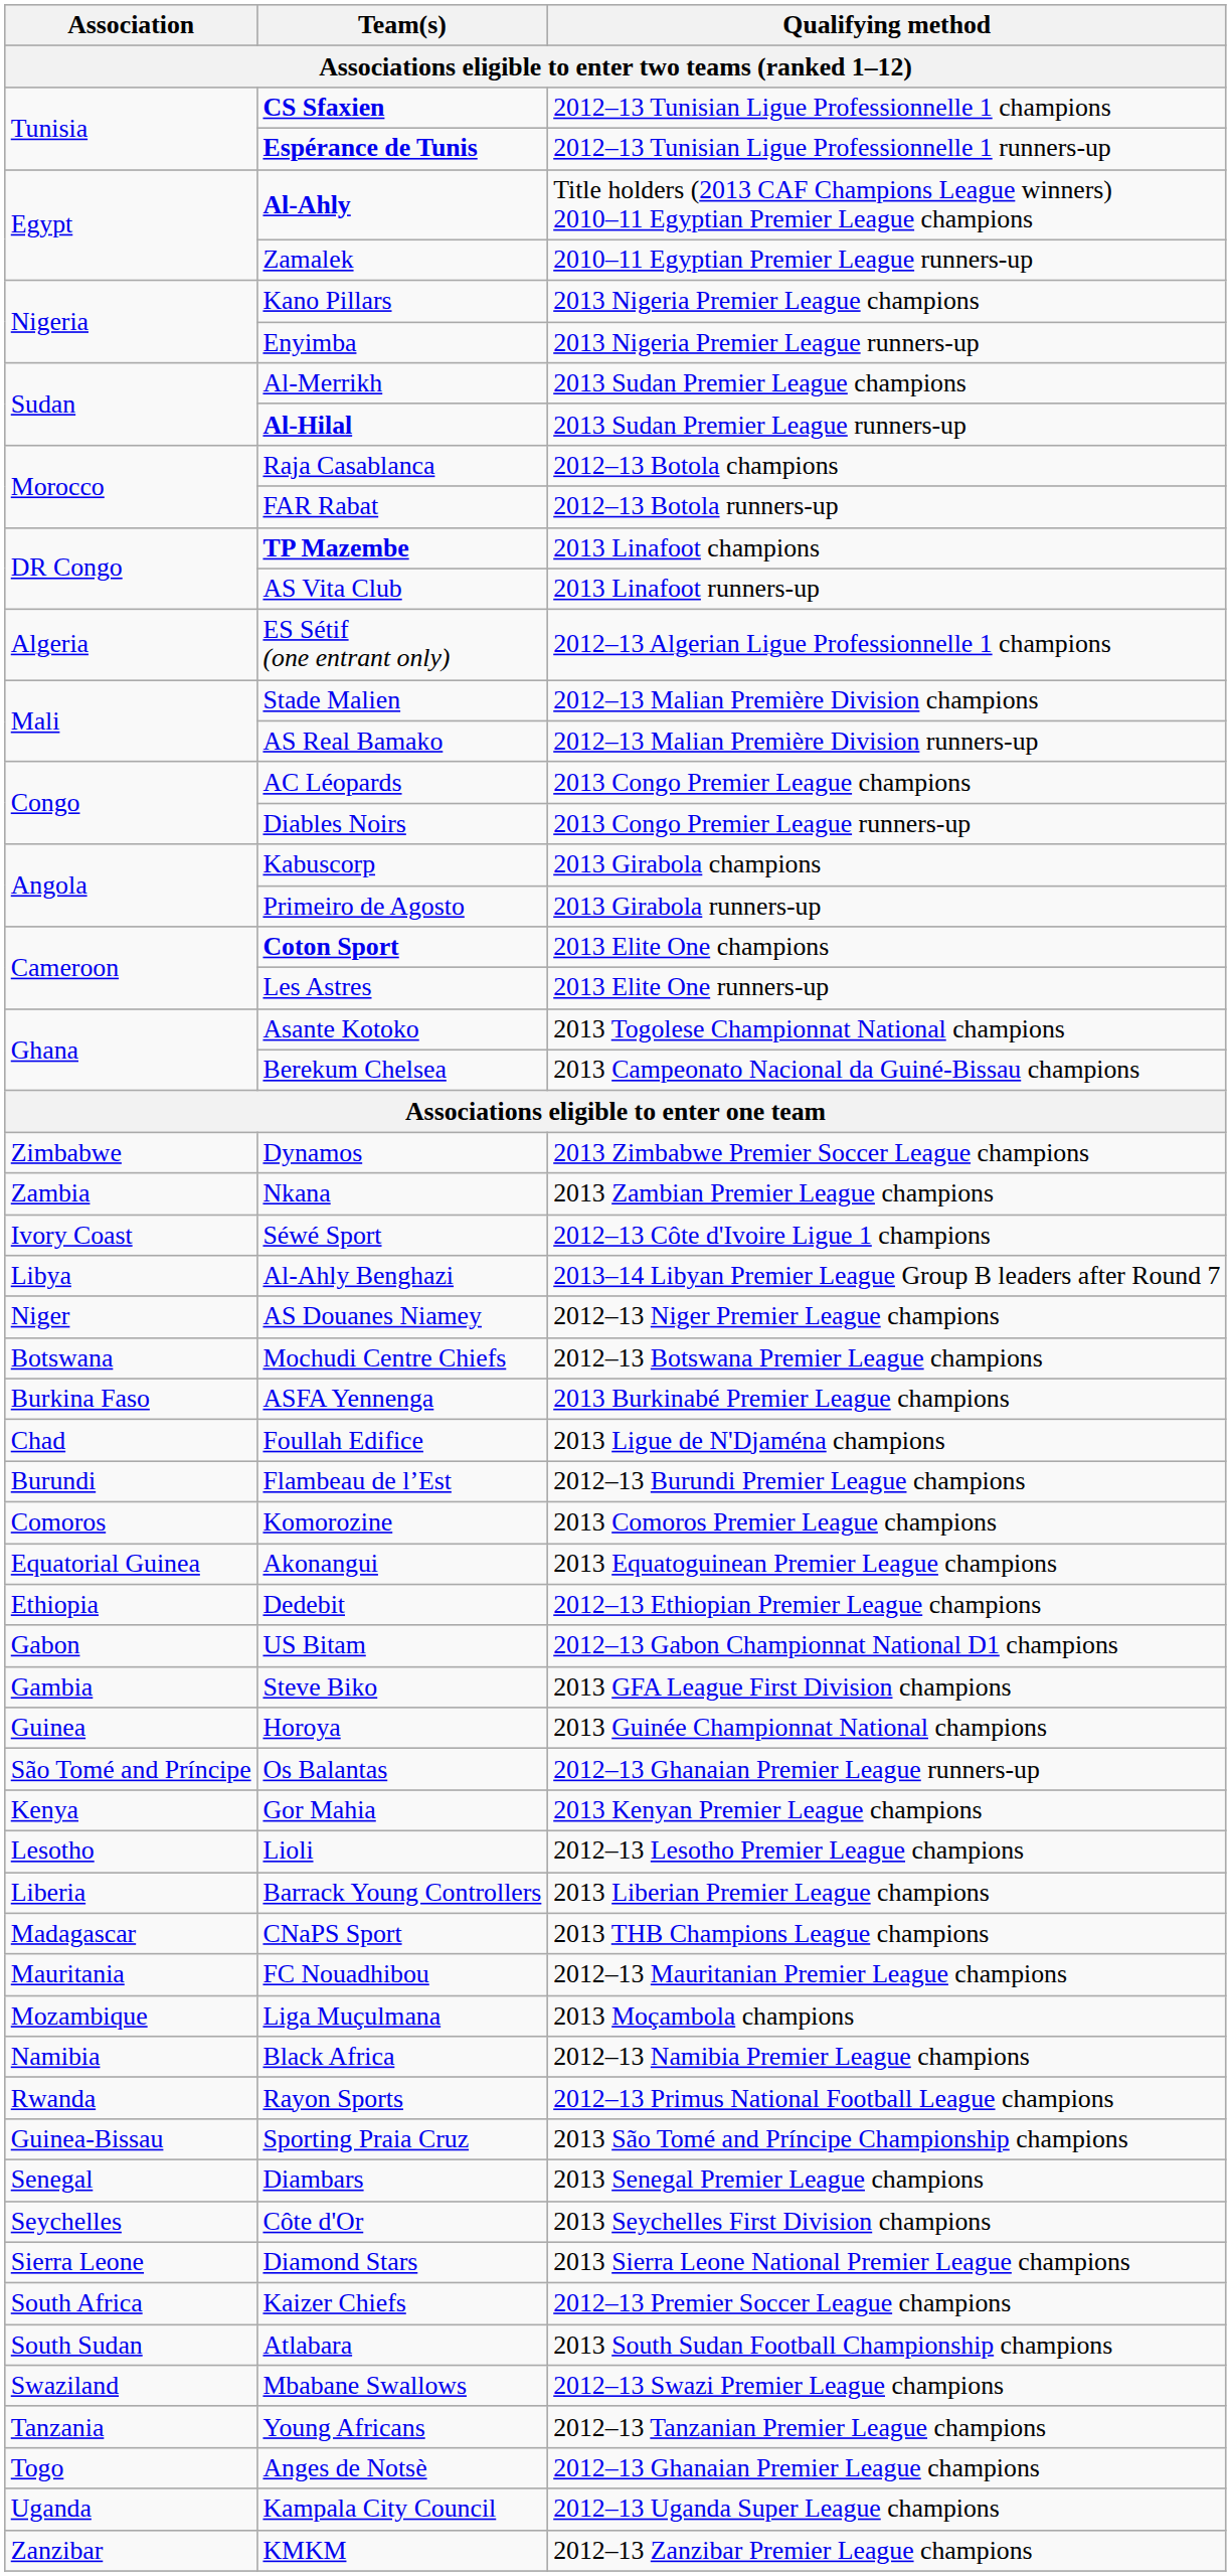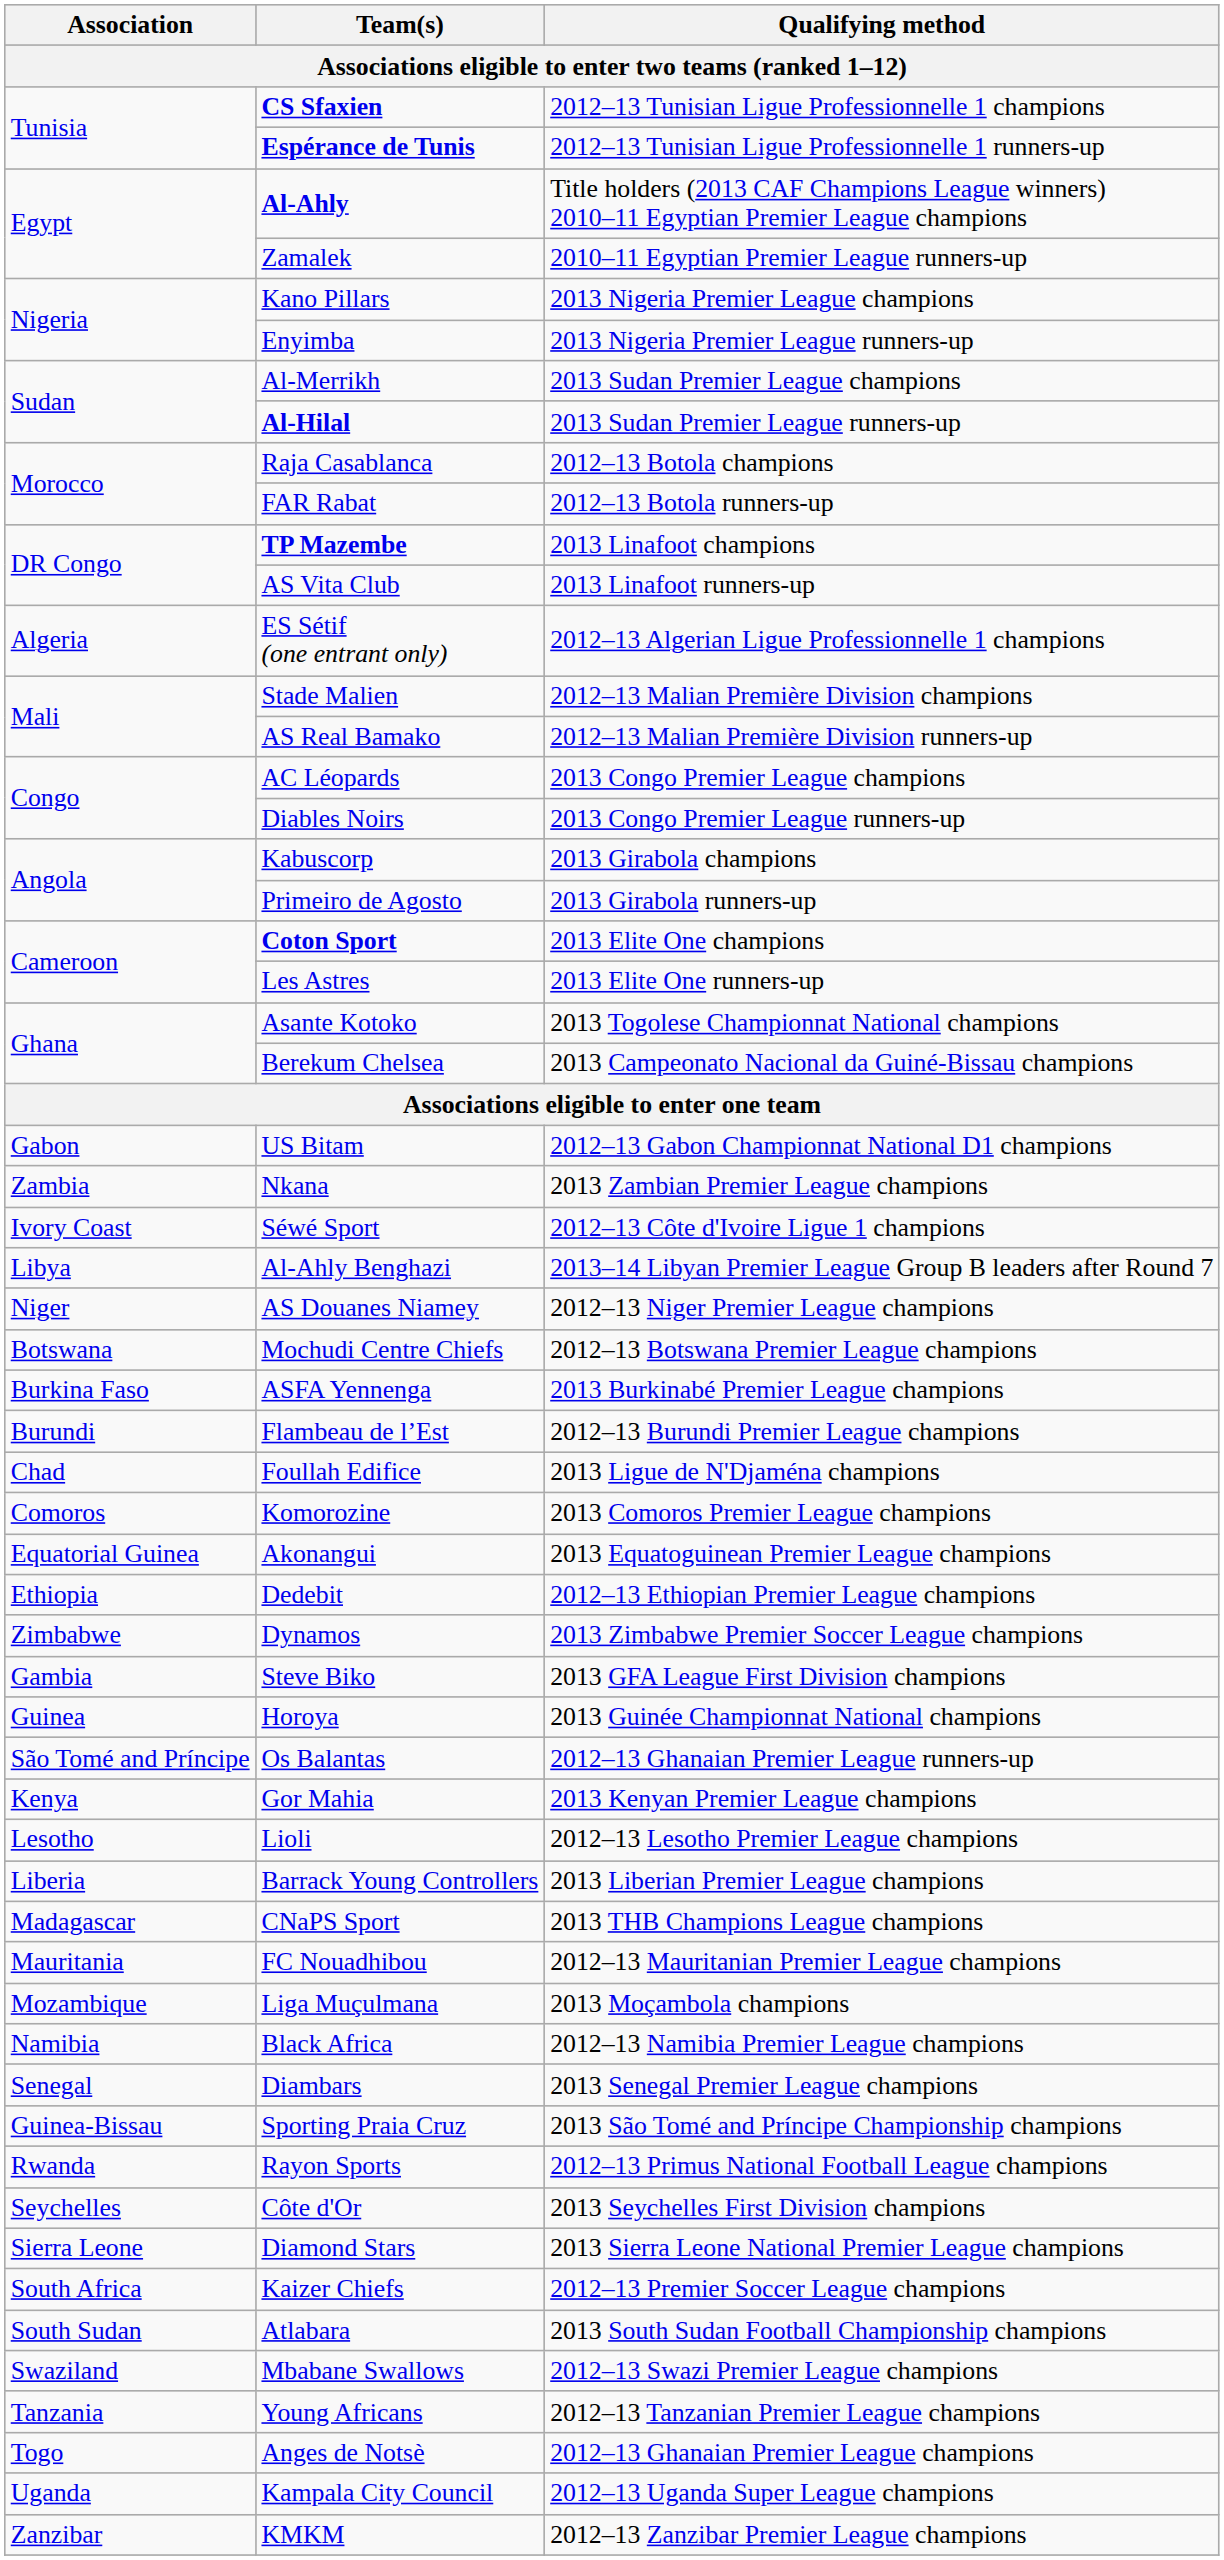rows swapped: Dynamos <-> US Bitam
rows swapped: Flambeau de l’Est <-> Foullah Edifice
rows swapped: Rayon Sports <-> Diambars
